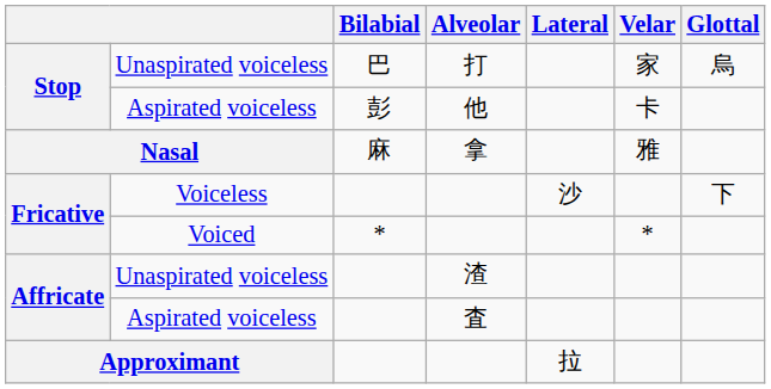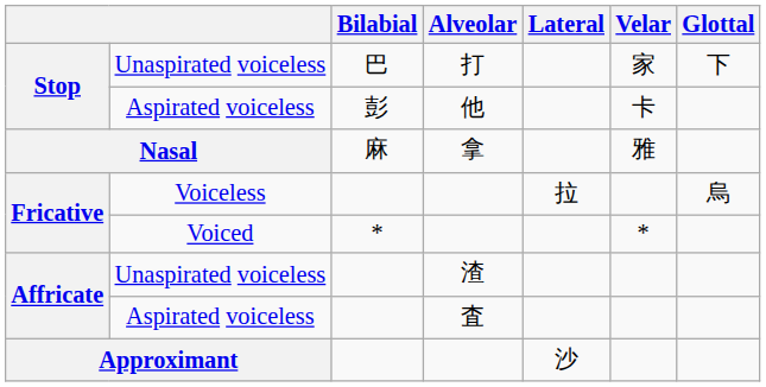Unaspirated voiceless / 打 | Glottal: 烏 -> 下
Voiceless | Lateral: 沙 -> 拉
Voiceless | Glottal: 下 -> 烏
Approximant | Lateral: 拉 -> 沙
